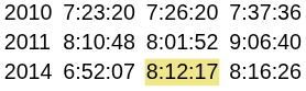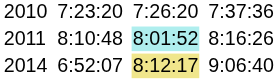2011 | column 5: no background -> paleturquoise background
2011 | column 7: 9:06:40 -> 8:16:26
2014 | column 7: 8:16:26 -> 9:06:40
